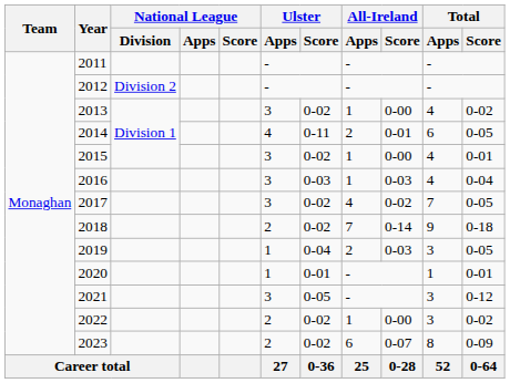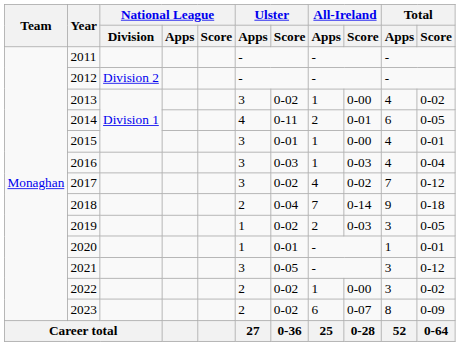2015 | Ulster / Score: 0-02 -> 0-01
2017 | Total / Score: 0-05 -> 0-12
2018 | Ulster / Score: 0-02 -> 0-04
2019 | Ulster / Score: 0-04 -> 0-02
